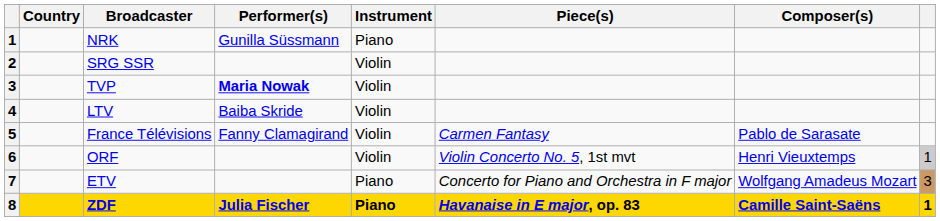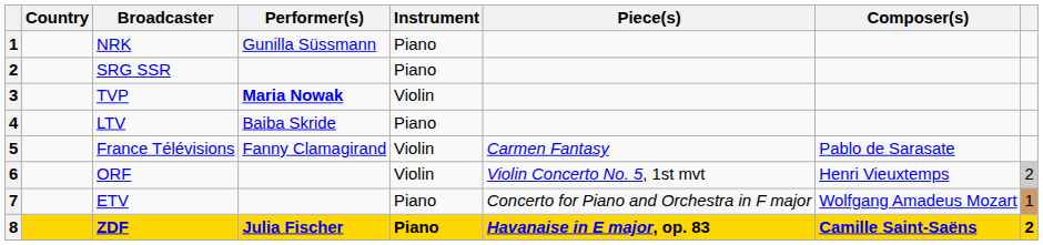SRG SSR | Instrument: Violin -> Piano
LTV | Instrument: Violin -> Piano
ORF | column 8: 1 -> 2
ETV | column 8: 3 -> 1
ZDF | column 8: 1 -> 2
